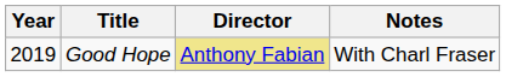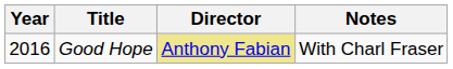Good Hope | Year: 2019 -> 2016
